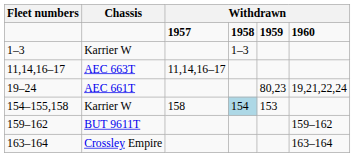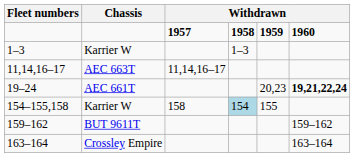19–24 | column 5: 80,23 -> 20,23
19–24 | column 6: normal -> bold
154–155,158 | column 5: 153 -> 155
